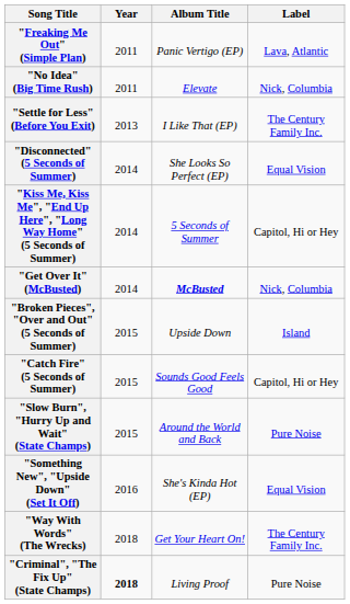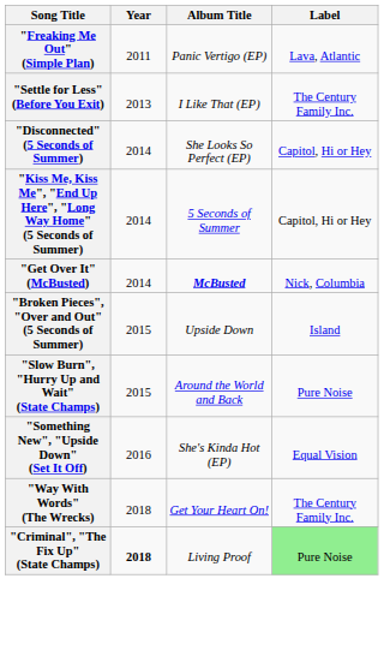- row: "No Idea" (Big Time Rush) | 2011 | Elevate | Nick, Columbia
"Disconnected" (5 Seconds of Summer) | Label: Equal Vision -> Capitol, Hi or Hey
- row: "Catch Fire" (5 Seconds of Summer) | 2015 | Sounds Good Feels Good | Capitol, Hi or Hey
"Criminal", "The Fix Up" (State Champs) | Label: no background -> lightgreen background
